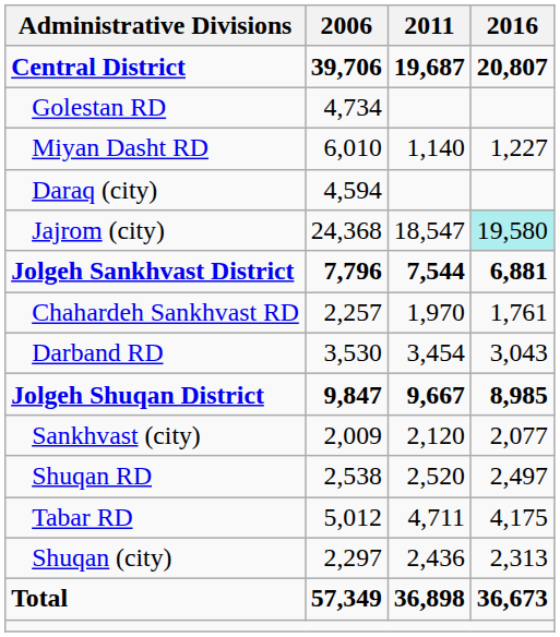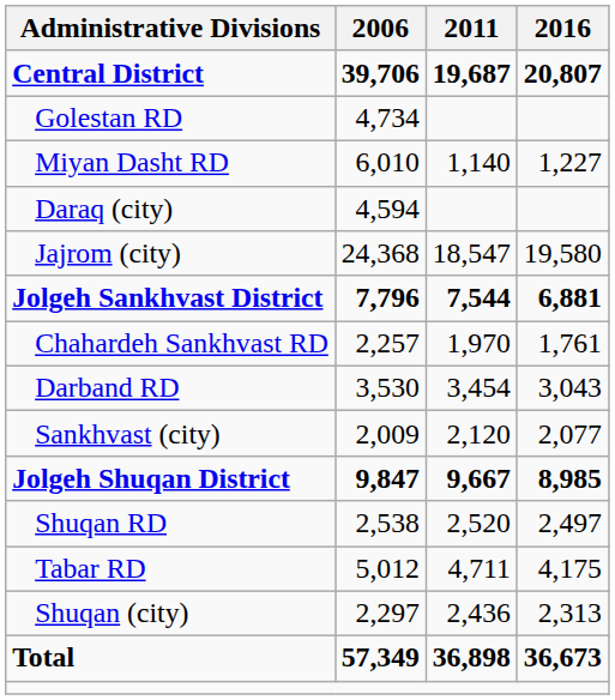Jajrom (city) | 2016: paleturquoise background -> no background
rows swapped: Sankhvast (city) <-> Jolgeh Shuqan District
